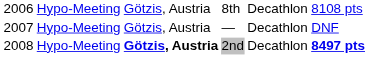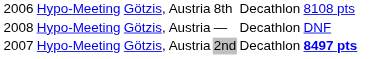— | column 1: 2007 -> 2008
2nd | column 1: 2008 -> 2007
2nd | column 3: bold -> normal
